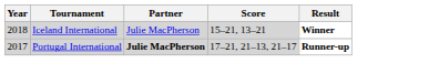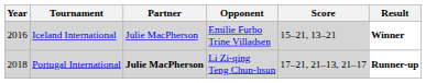+ column: Opponent | Emilie Furbo Trine Villadsen | Li Zi-qing Teng Chun-hsun
Iceland International | Year: 2018 -> 2016
Portugal International | Year: 2017 -> 2018
